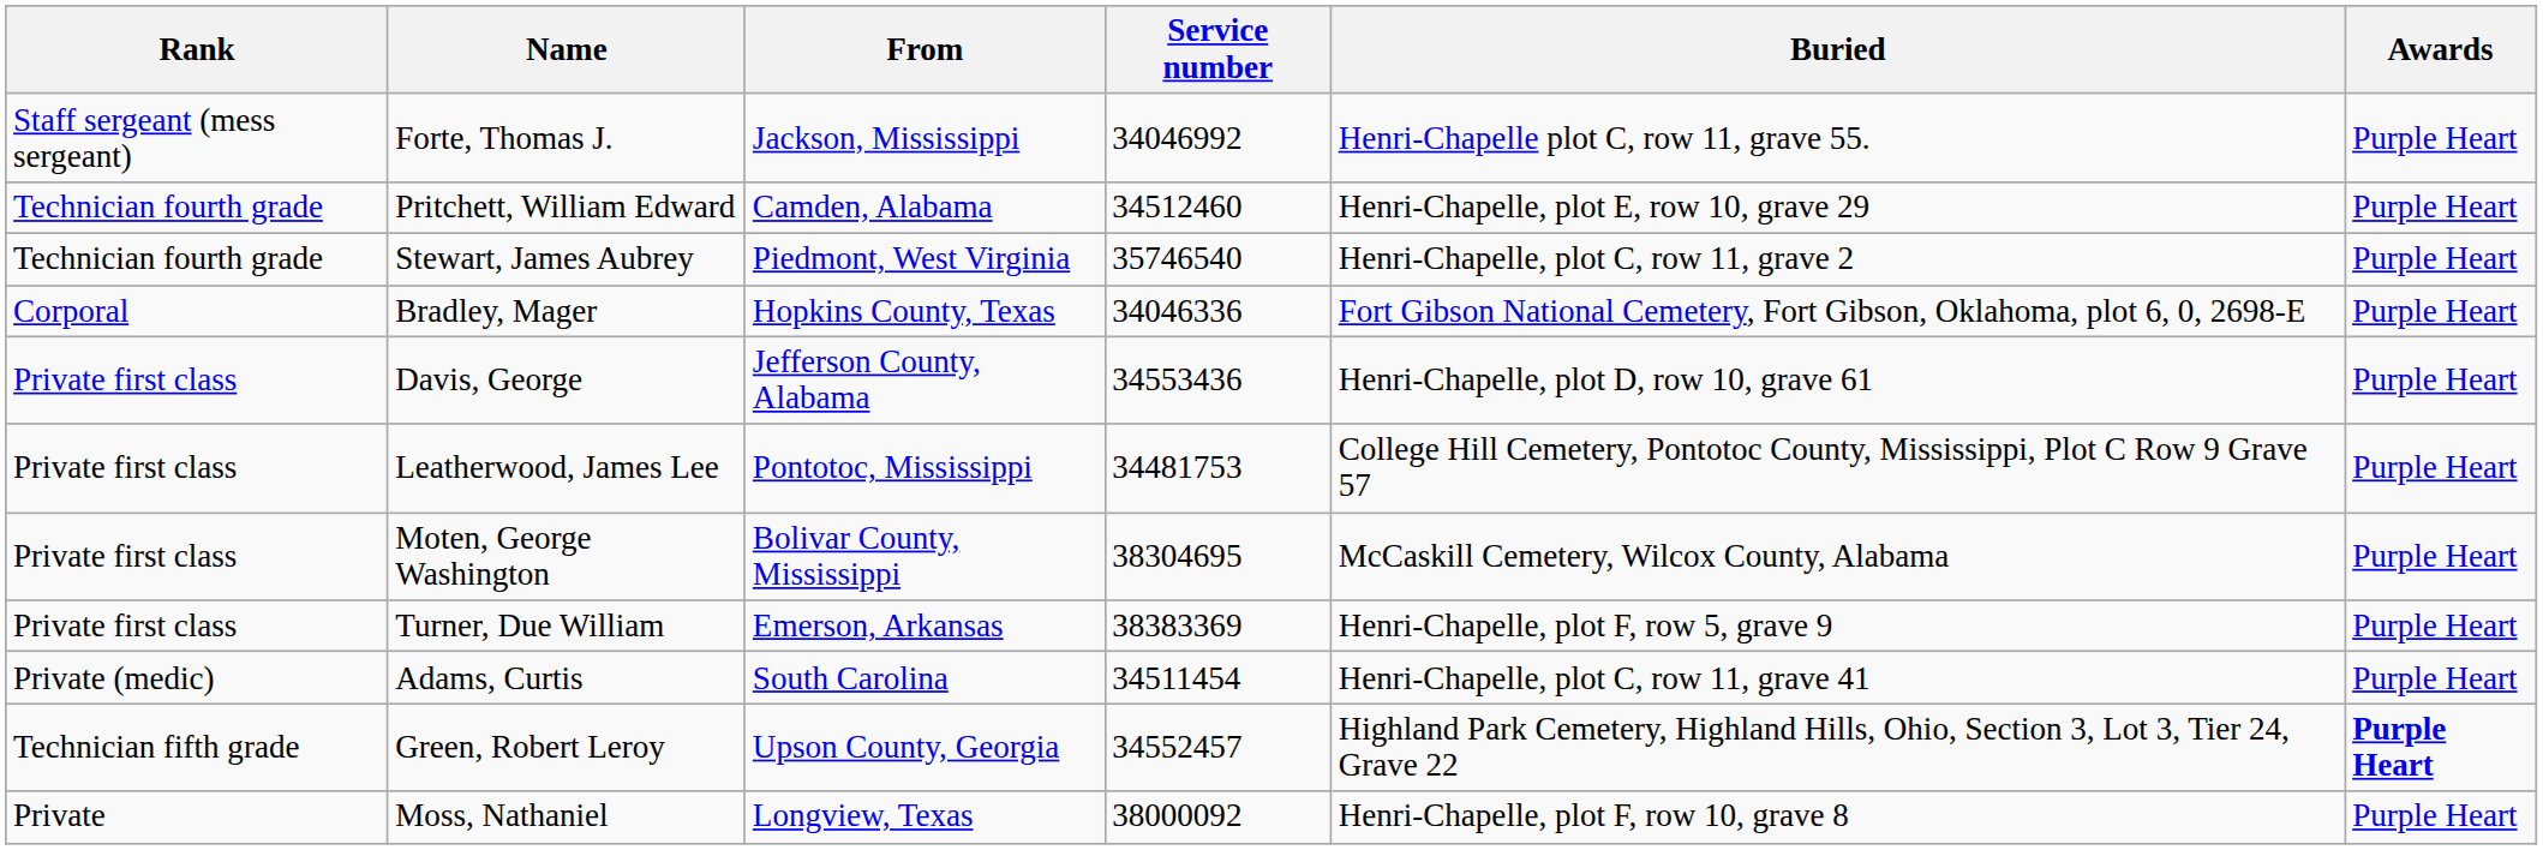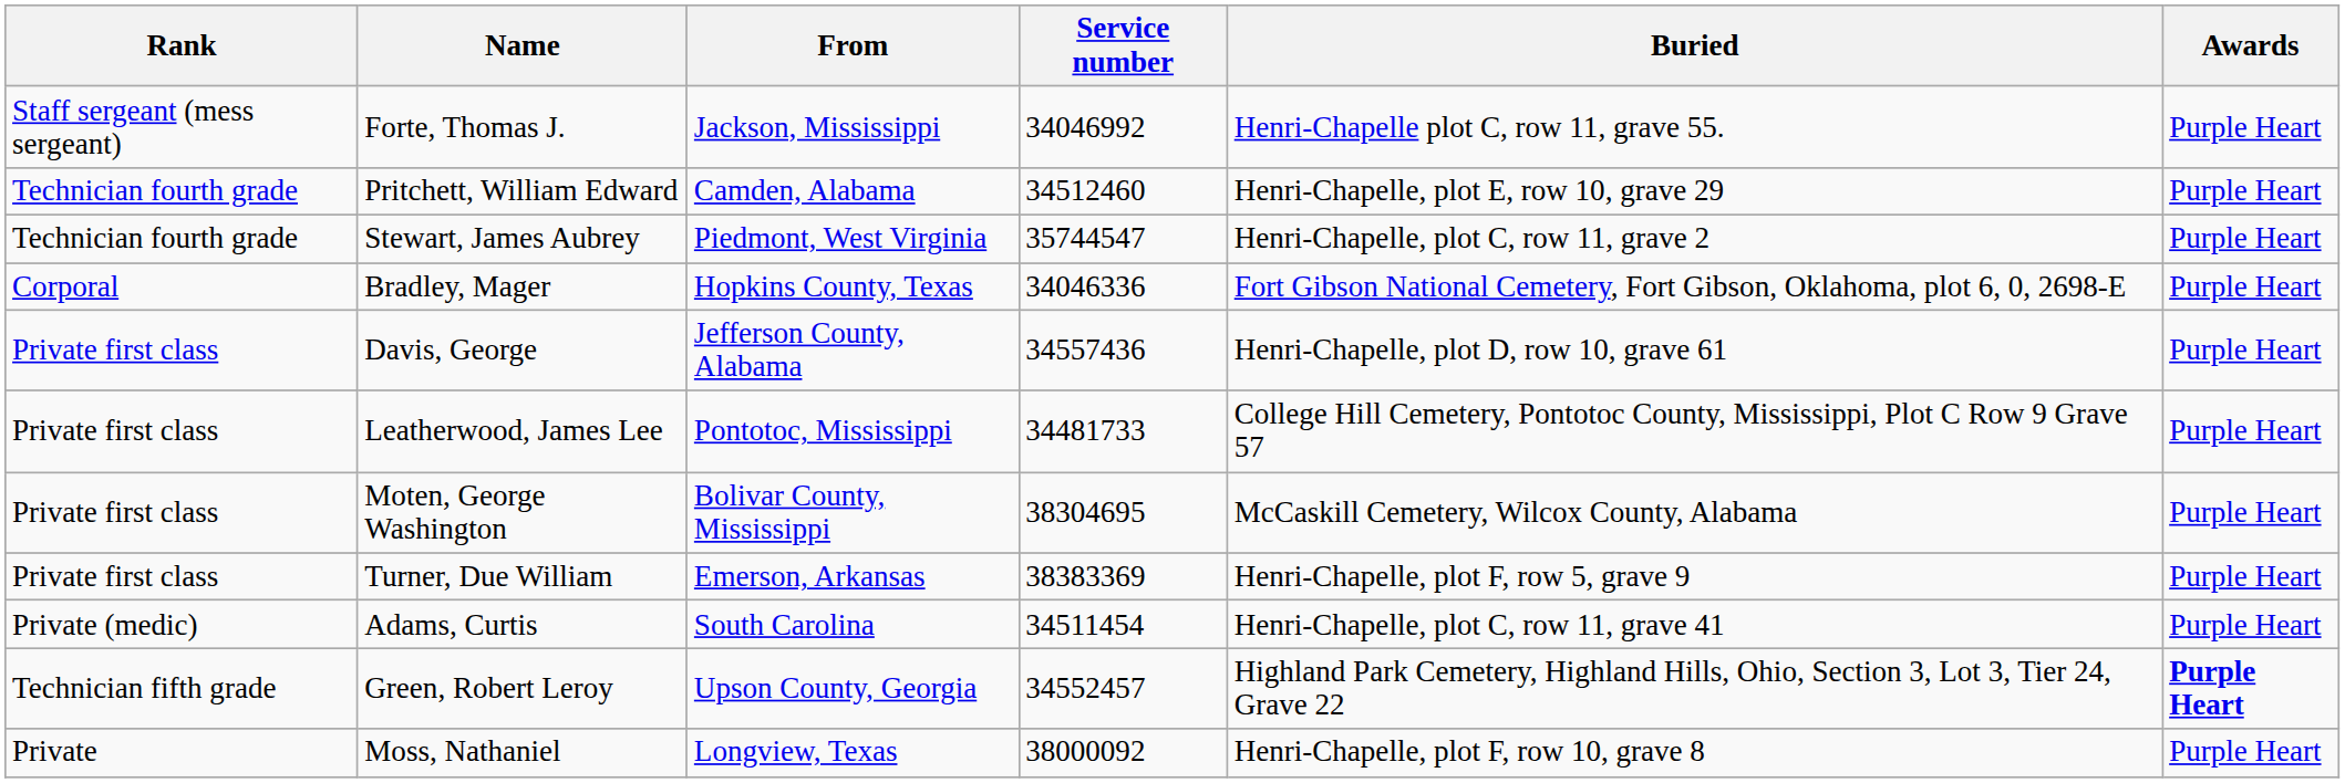Stewart, James Aubrey | Service number: 35746540 -> 35744547
Davis, George | Service number: 34553436 -> 34557436
Leatherwood, James Lee | Service number: 34481753 -> 34481733
